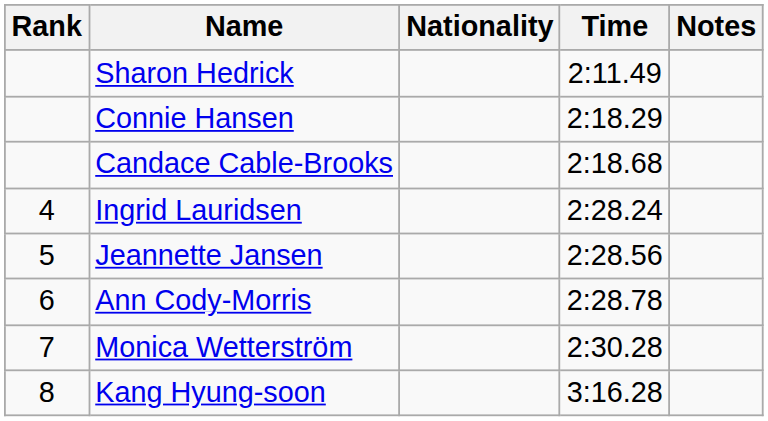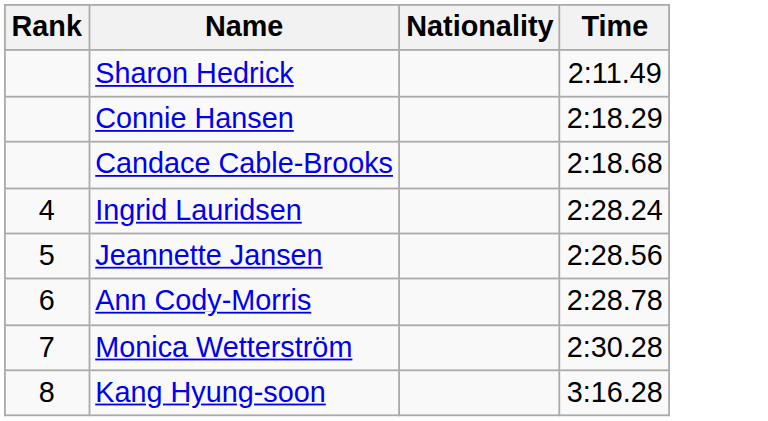- column: Notes
